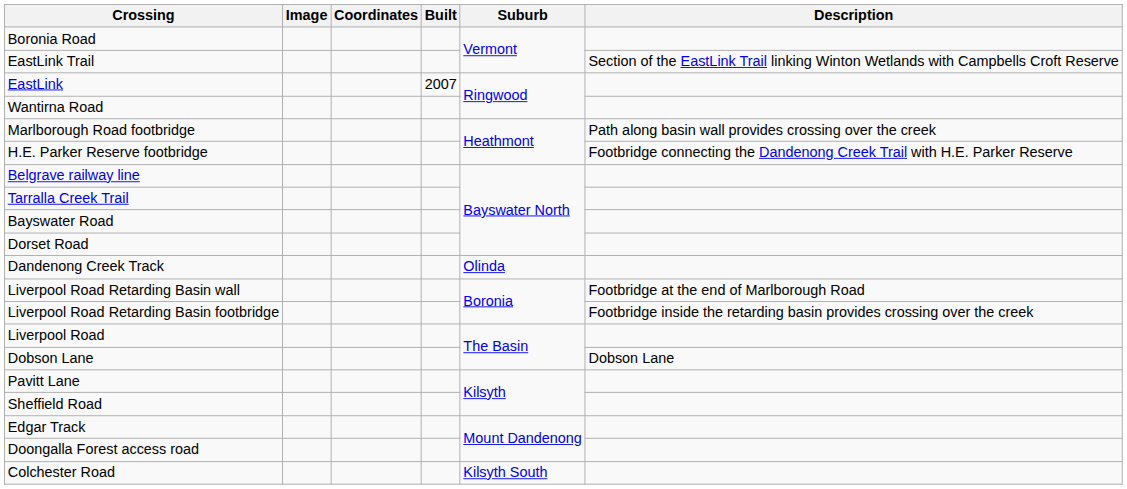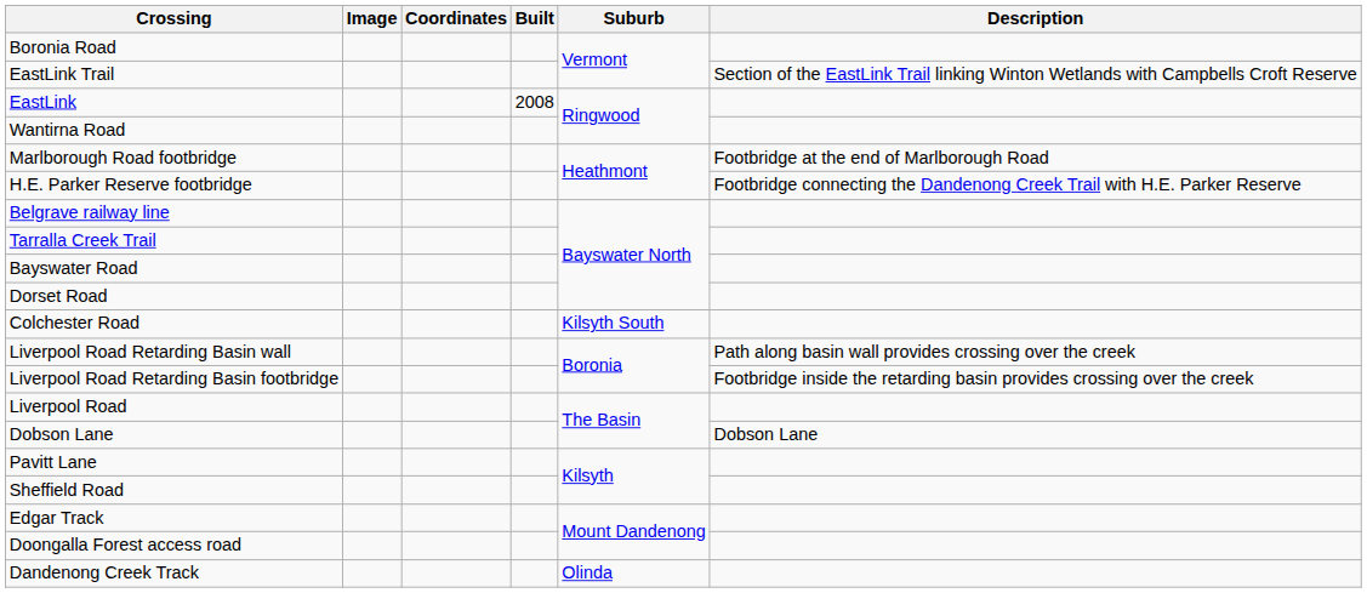EastLink | Built: 2007 -> 2008
Marlborough Road footbridge | Description: Path along basin wall provides crossing over the creek -> Footbridge at the end of Marlborough Road
rows swapped: Colchester Road <-> Dandenong Creek Track
Liverpool Road Retarding Basin wall | Description: Footbridge at the end of Marlborough Road -> Path along basin wall provides crossing over the creek
